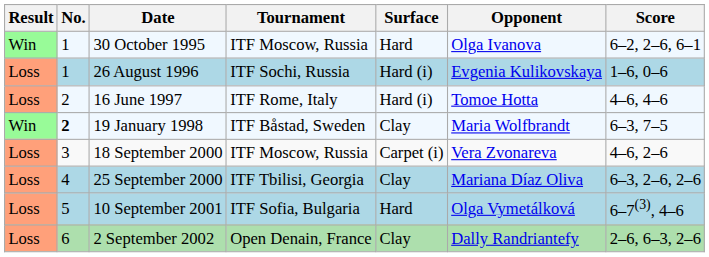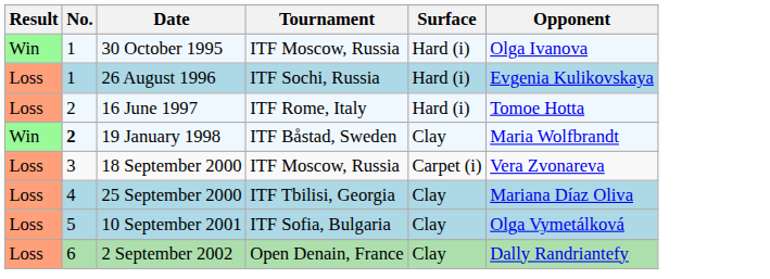- column: Score | 6–2, 2–6, 6–1 | 1–6, 0–6 | 4–6, 4–6 | 6–3, 7–5 | 4–6, 2–6 | 6–3, 2–6, 2–6 | 6–7(3), 4–6 | 2–6, 6–3, 2–6
30 October 1995 | Surface: Hard -> Hard (i)
10 September 2001 | Surface: Hard -> Clay
